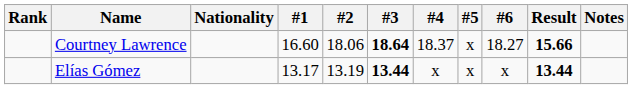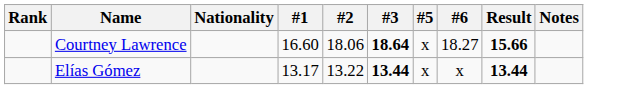- column: #4 | 18.37 | x
Elías Gómez | #2: 13.19 -> 13.22
